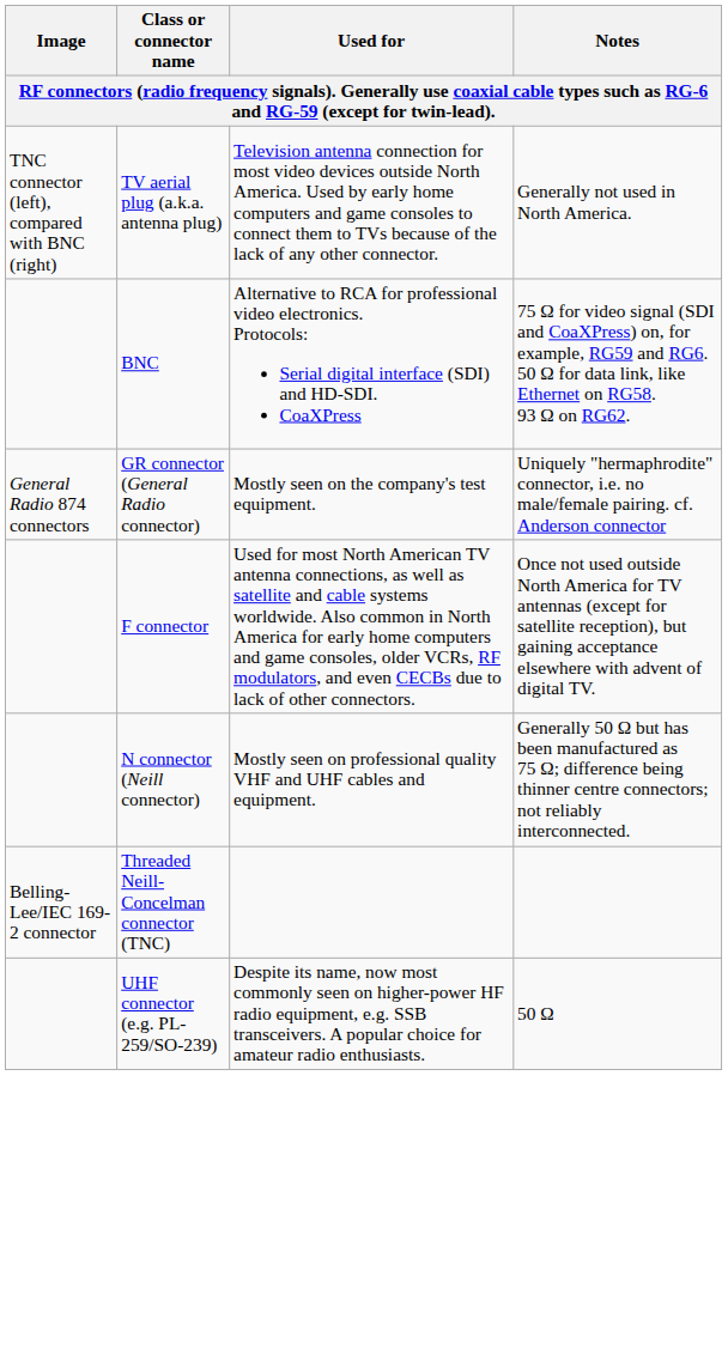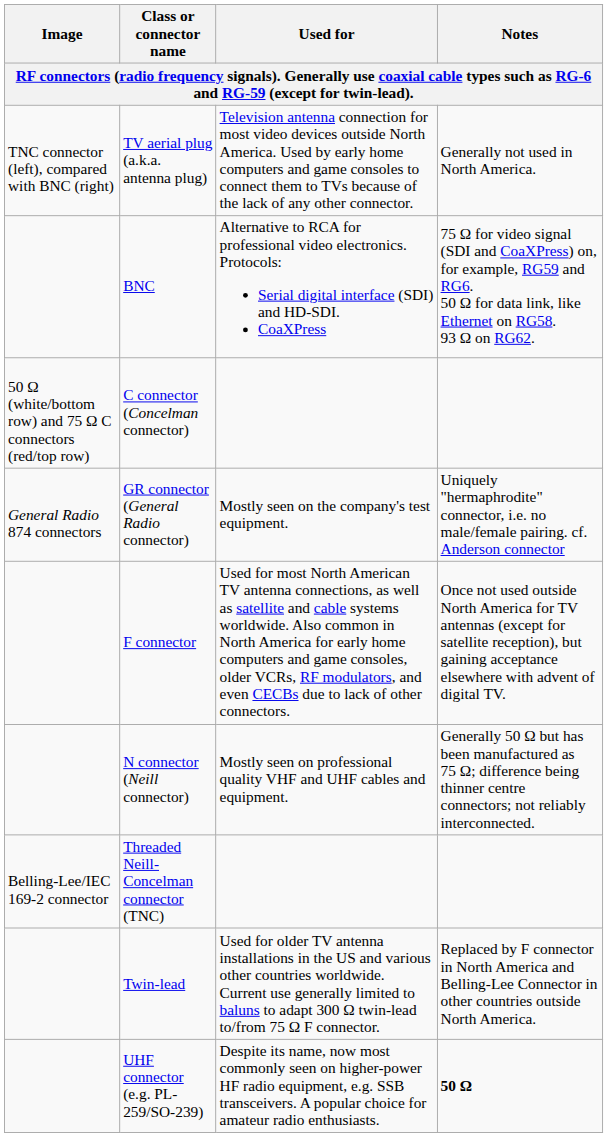+ row: 50 Ω (white/bottom row) and 75 Ω C connectors (red/top row) | C connector (Concelman connector)
+ row: Twin-lead | Used for older TV antenna installations in the US and various other countries worldwide. Current use generally limited to baluns to adapt 300 Ω twin-lead to/from 75 Ω F connector. | Replaced by F connector in North America and Belling-Lee Connector in other countries outside North America.
UHF connector (e.g. PL-259/SO-239) | Notes: normal -> bold
